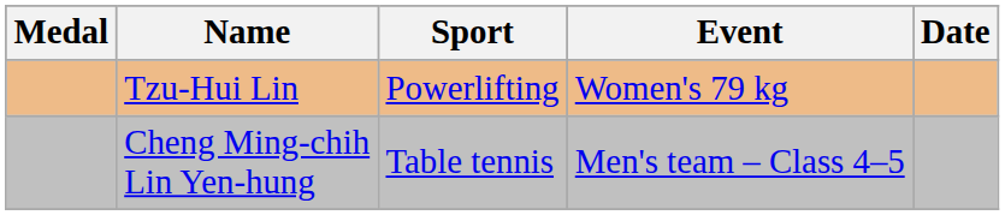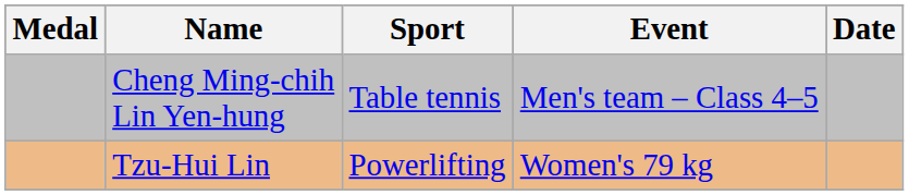rows swapped: Cheng Ming-chih Lin Yen-hung <-> Tzu-Hui Lin
